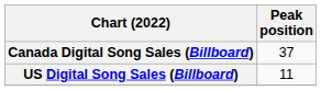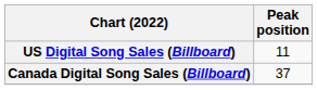rows swapped: Canada Digital Song Sales (Billboard) <-> US Digital Song Sales (Billboard)
